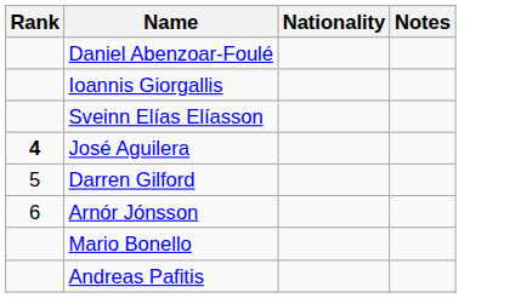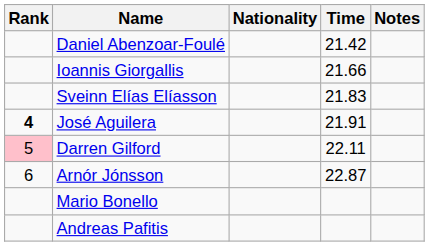+ column: Time | 21.42 | 21.66 | 21.83 | 21.91 | 22.11 | 22.87
Darren Gilford | Rank: no background -> pink background
